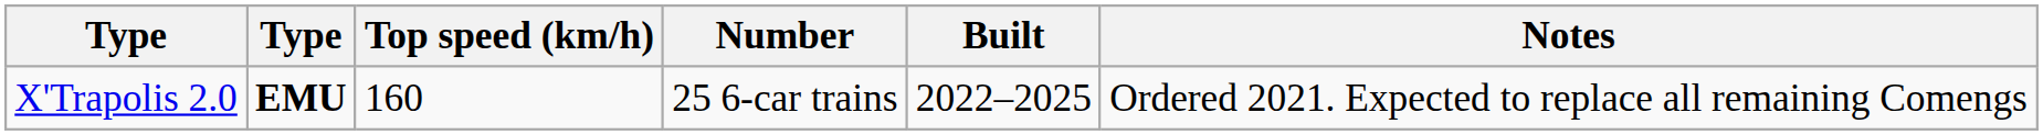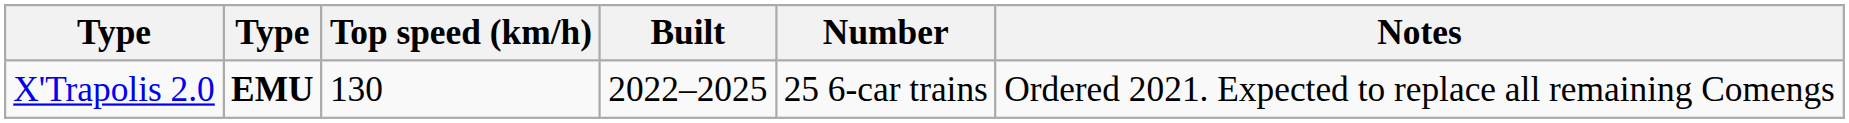columns swapped: Built <-> Number
X'Trapolis 2.0 | Top speed (km/h): 160 -> 130
